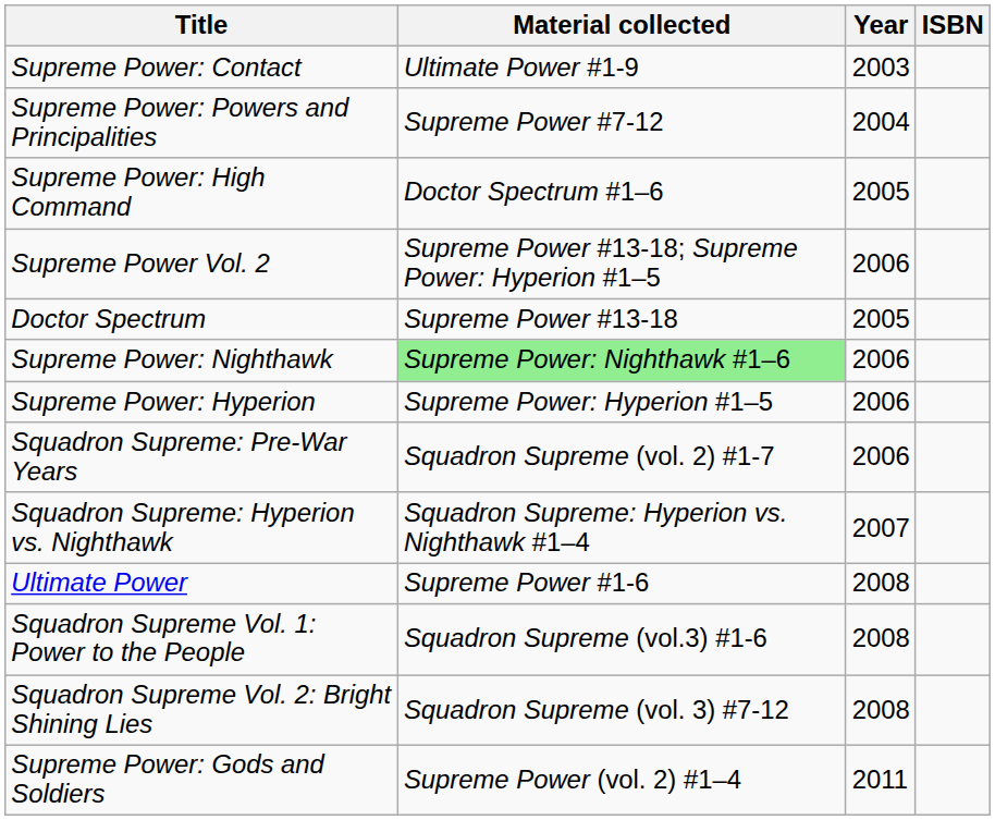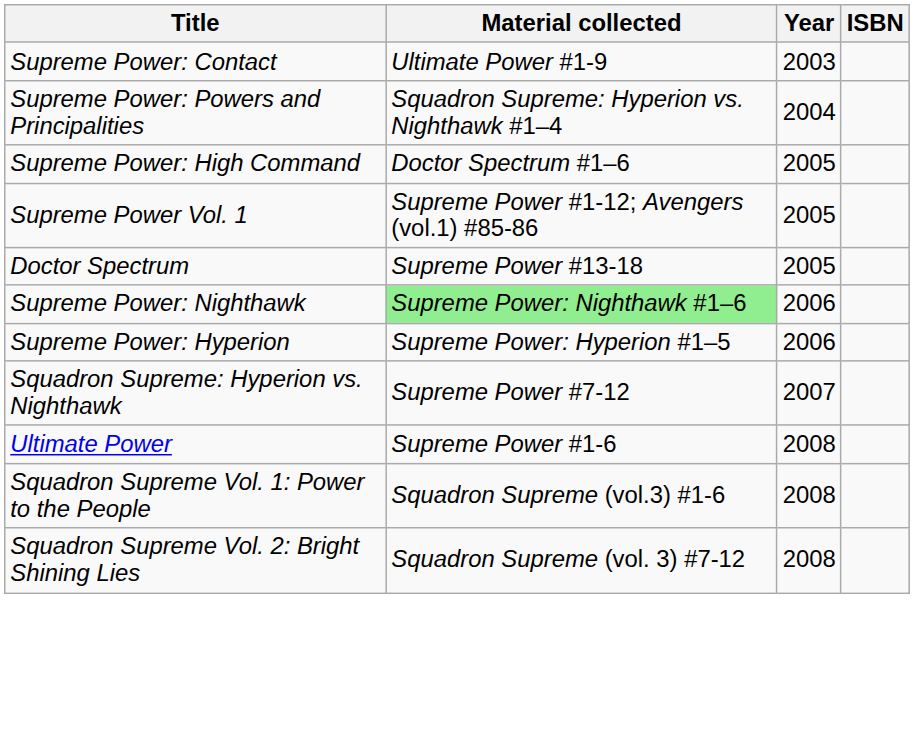Supreme Power: Powers and Principalities | Material collected: Supreme Power #7-12 -> Squadron Supreme: Hyperion vs. Nighthawk #1–4
+ row: Supreme Power Vol. 1 | Supreme Power #1-12; Avengers (vol.1) #85-86 | 2005
- row: Supreme Power Vol. 2 | Supreme Power #13-18; Supreme Power: Hyperion #1–5 | 2006
- row: Squadron Supreme: Pre-War Years | Squadron Supreme (vol. 2) #1-7 | 2006
Squadron Supreme: Hyperion vs. Nighthawk | Material collected: Squadron Supreme: Hyperion vs. Nighthawk #1–4 -> Supreme Power #7-12
- row: Supreme Power: Gods and Soldiers | Supreme Power (vol. 2) #1–4 | 2011
